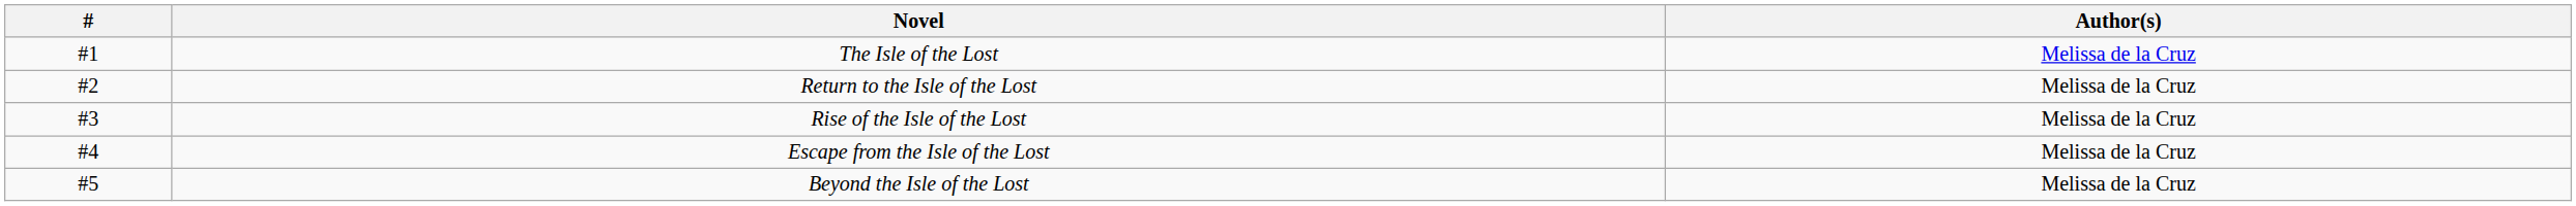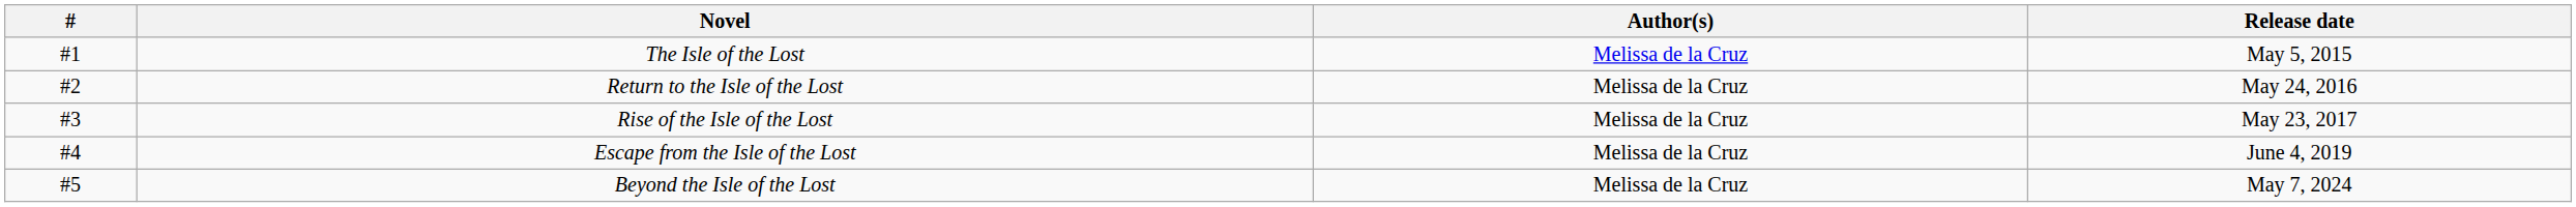+ column: Release date | May 5, 2015 | May 24, 2016 | May 23, 2017 | June 4, 2019 | May 7, 2024
